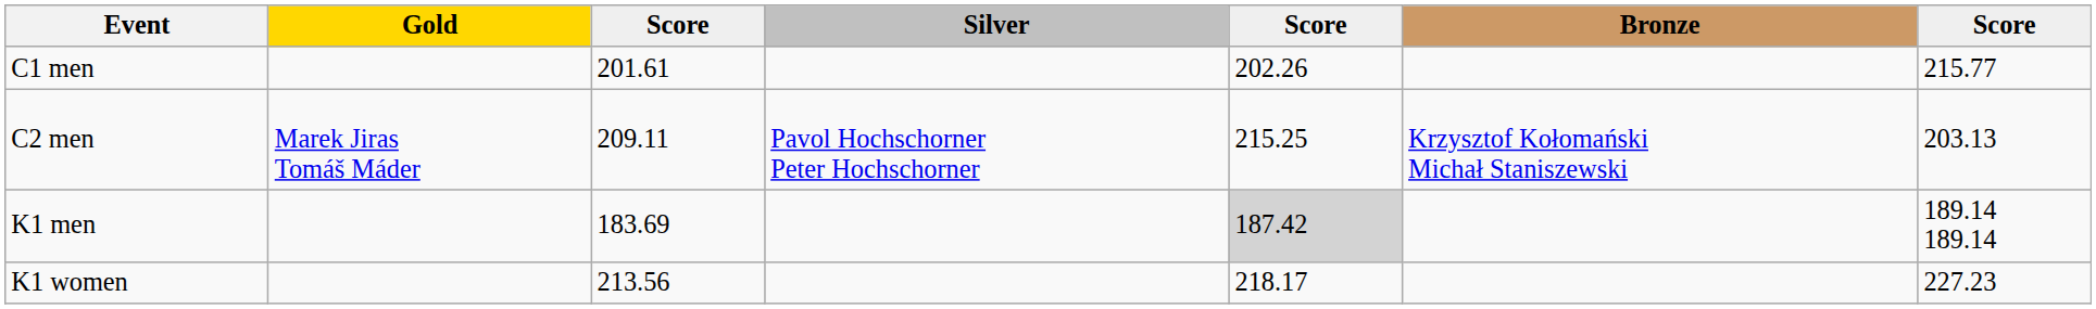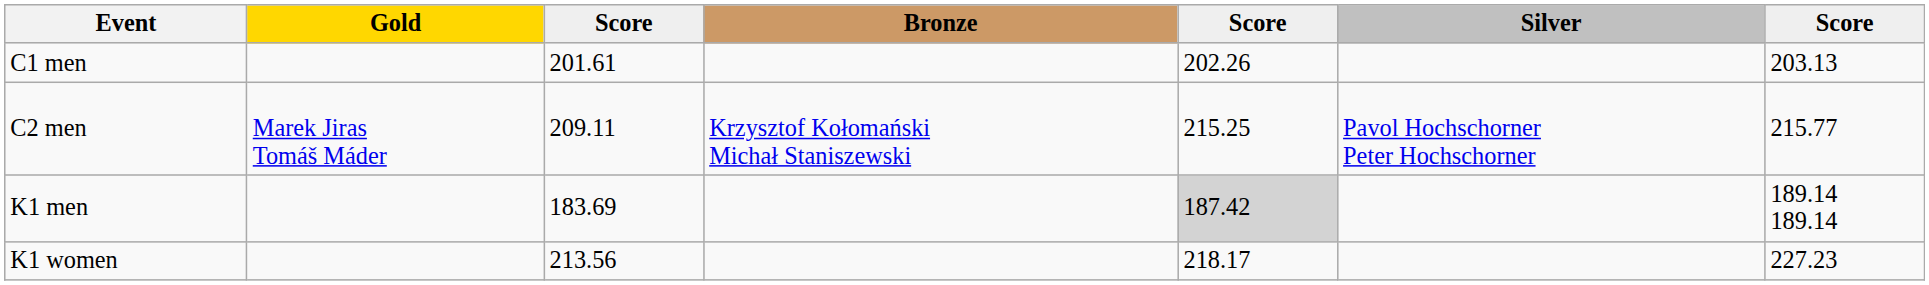columns swapped: Silver <-> Bronze
C1 men | column 7: 215.77 -> 203.13
C2 men | column 7: 203.13 -> 215.77
